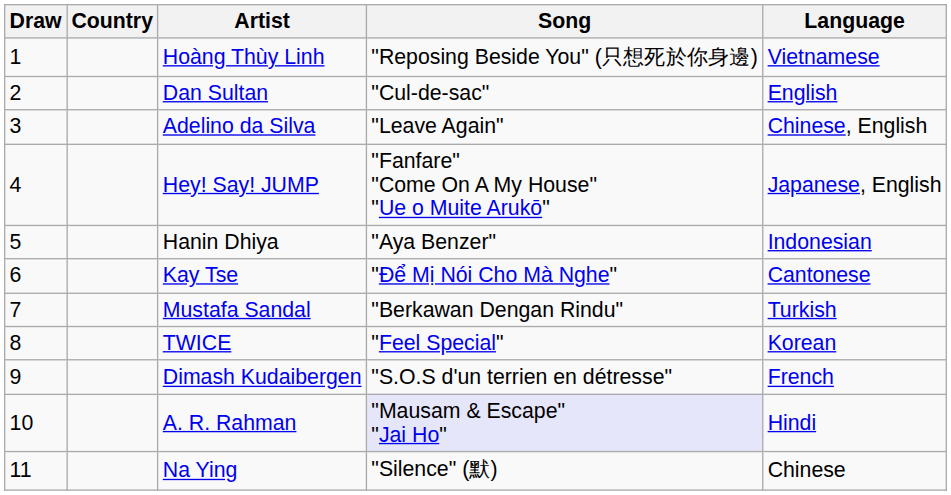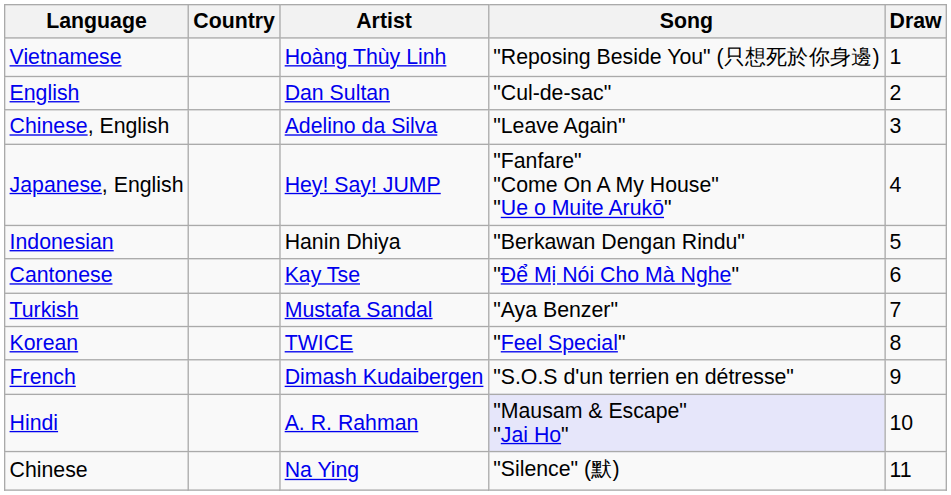columns swapped: Draw <-> Language
Hanin Dhiya | Song: "Aya Benzer" -> "Berkawan Dengan Rindu"
Mustafa Sandal | Song: "Berkawan Dengan Rindu" -> "Aya Benzer"
